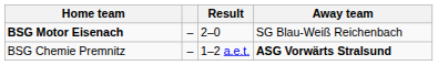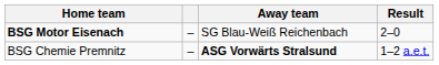columns swapped: Away team <-> Result
